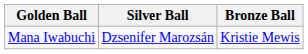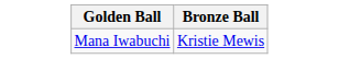- column: Silver Ball | Dzsenifer Marozsán
